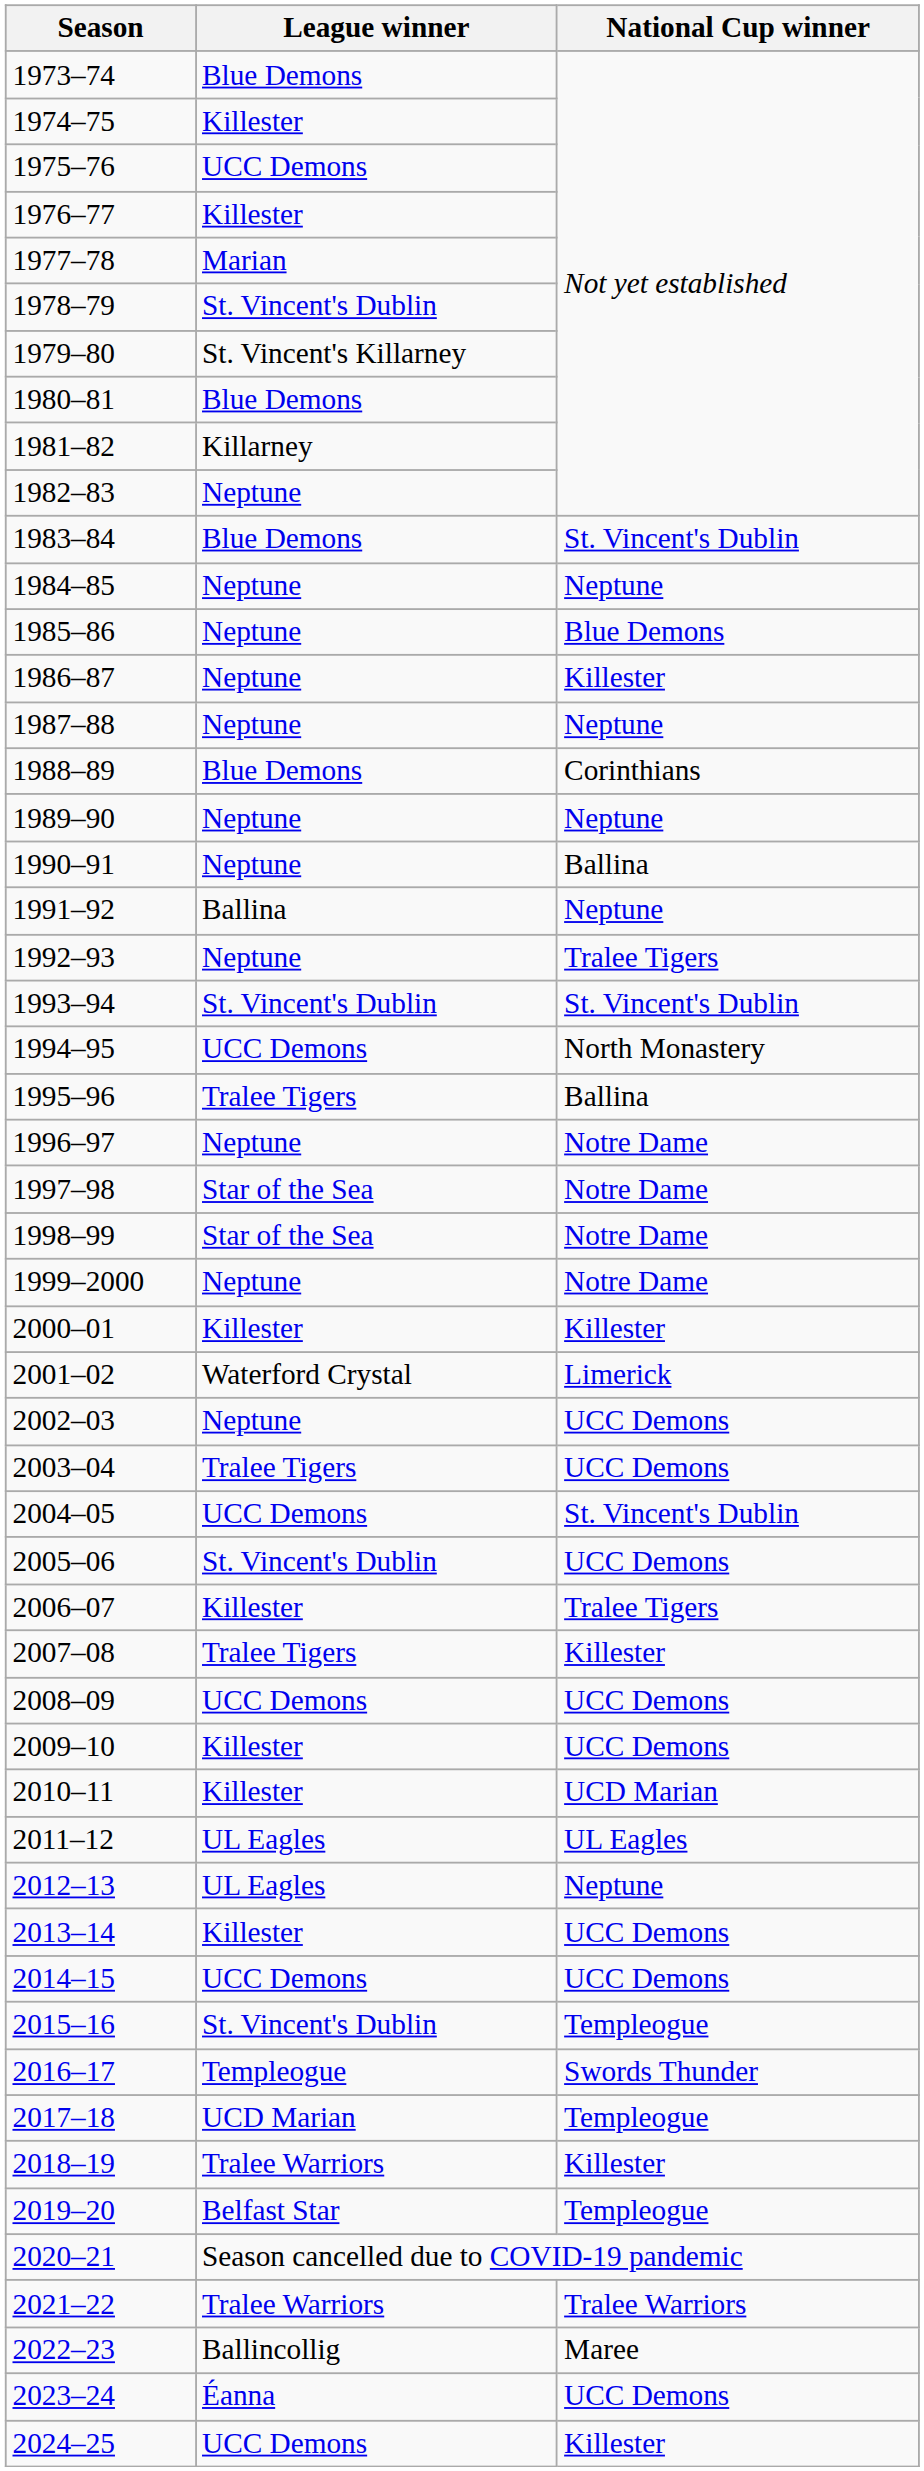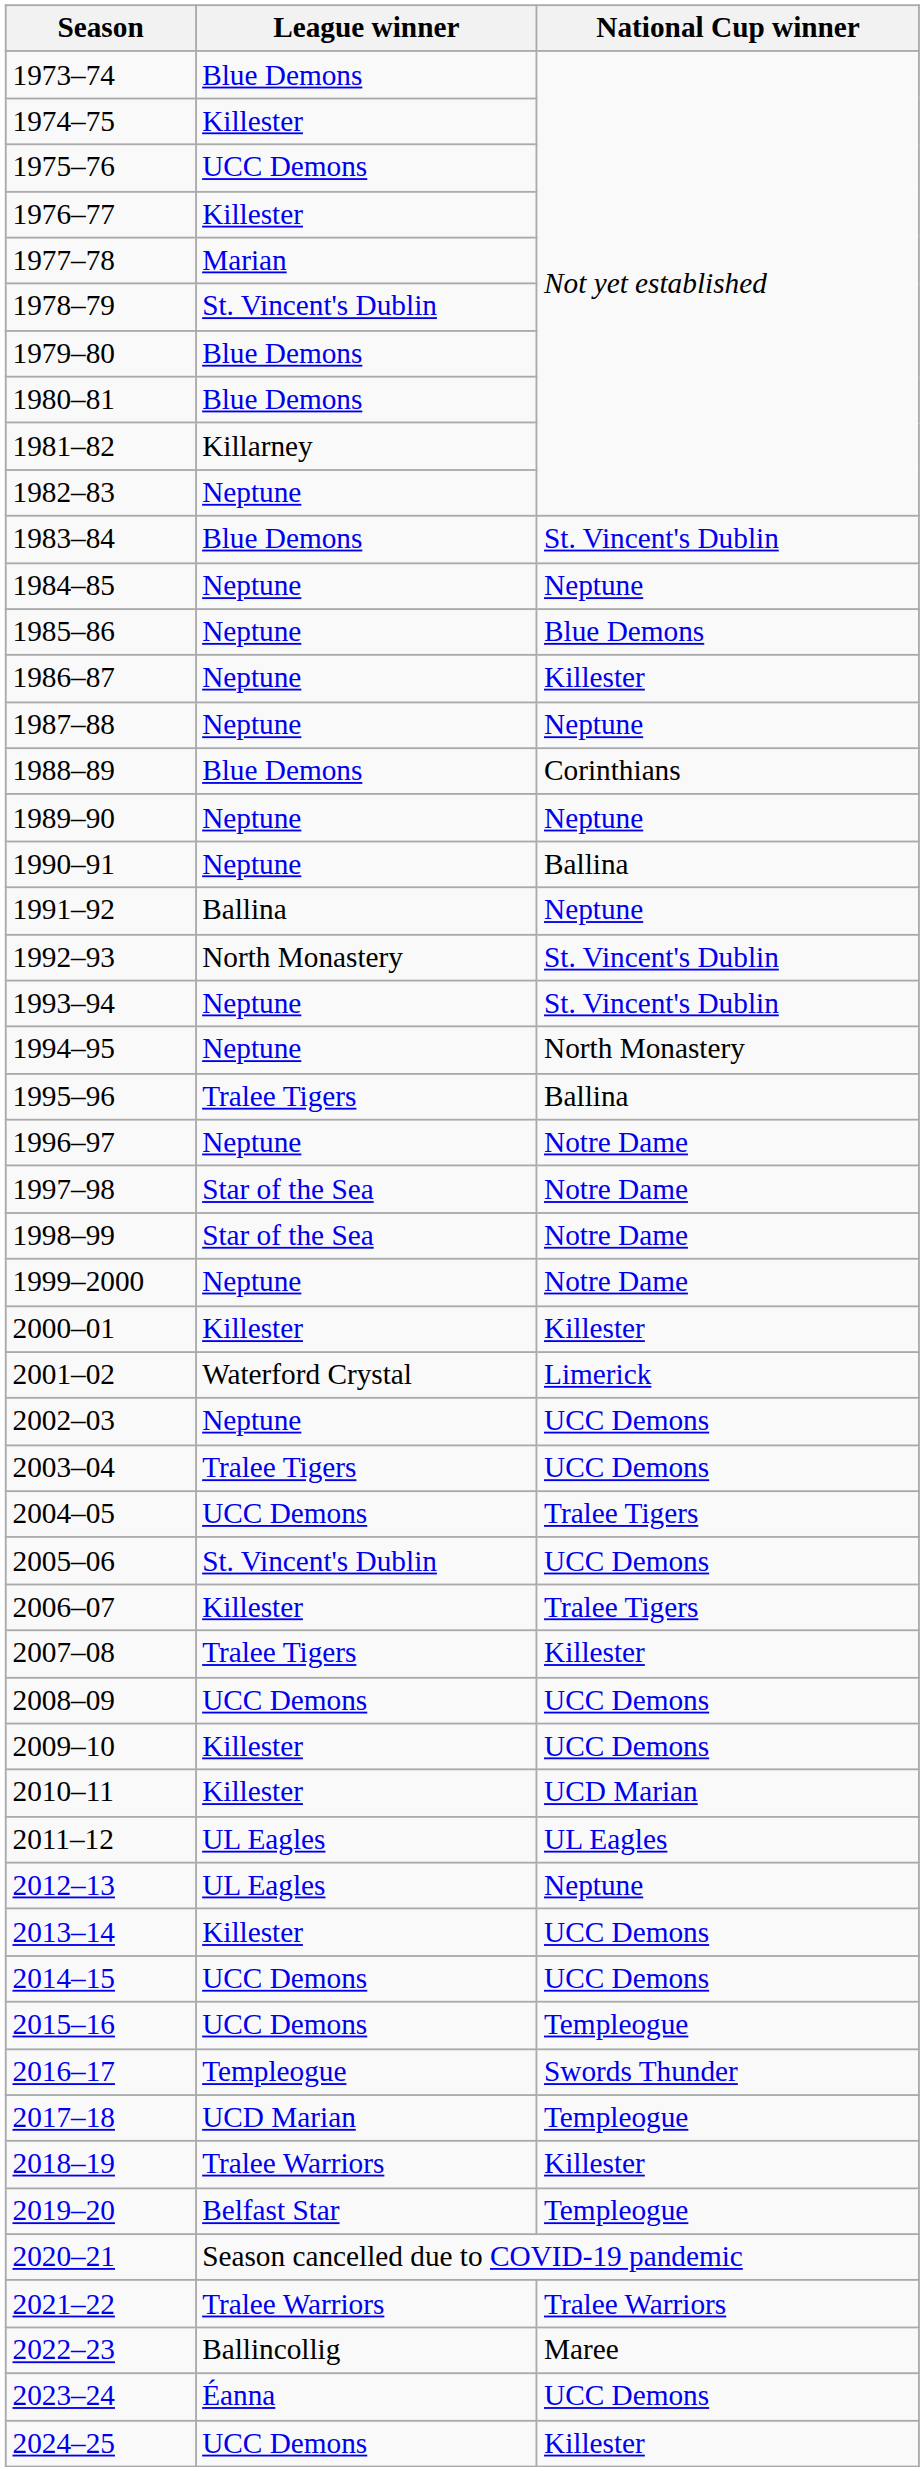1979–80 | League winner: St. Vincent's Killarney -> Blue Demons
1992–93 | League winner: Neptune -> North Monastery
1992–93 | National Cup winner: Tralee Tigers -> St. Vincent's Dublin
1993–94 | League winner: St. Vincent's Dublin -> Neptune
1994–95 | League winner: UCC Demons -> Neptune
2004–05 | National Cup winner: St. Vincent's Dublin -> Tralee Tigers
2015–16 | League winner: St. Vincent's Dublin -> UCC Demons
